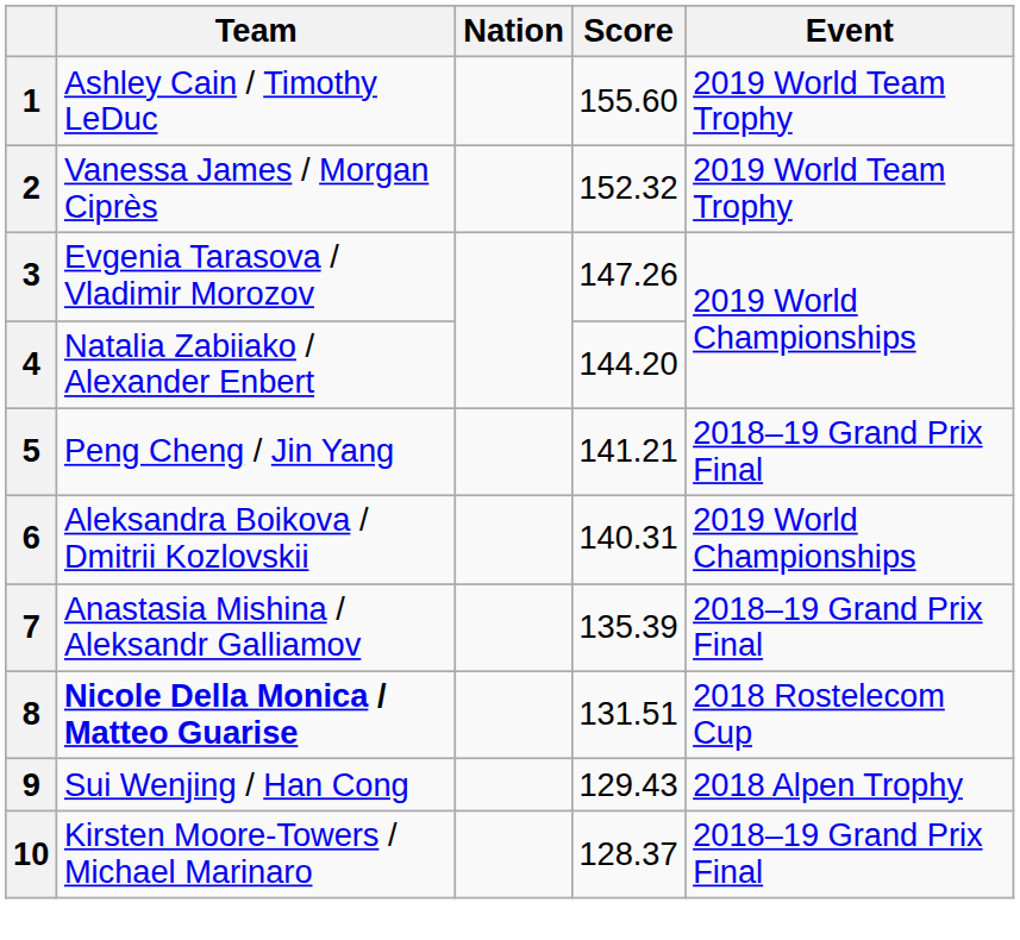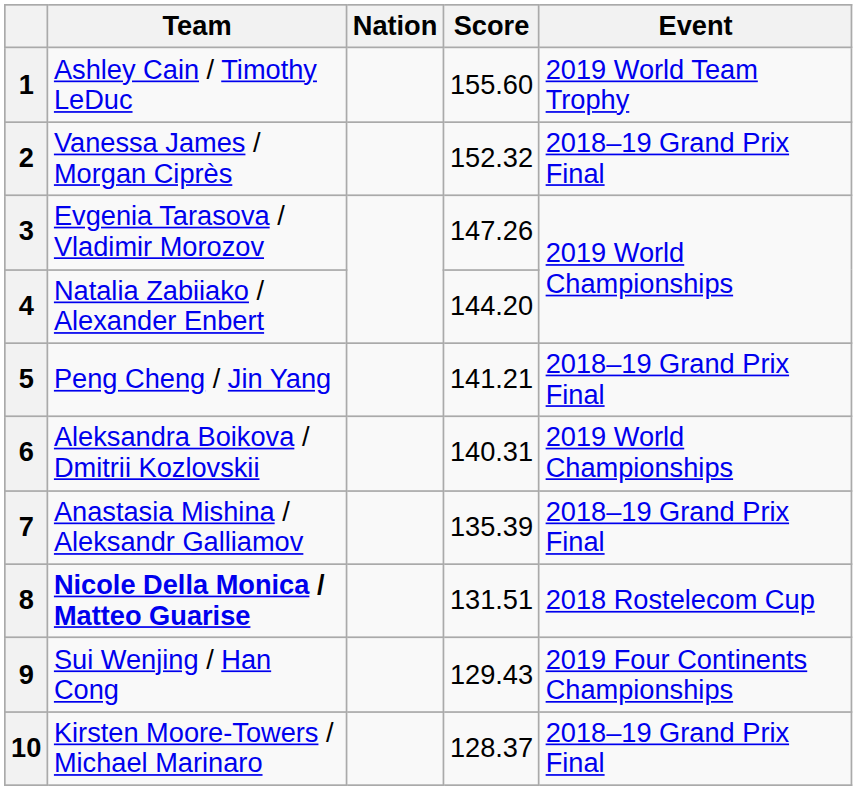2 | Event: 2019 World Team Trophy -> 2018–19 Grand Prix Final
9 | Event: 2018 Alpen Trophy -> 2019 Four Continents Championships
